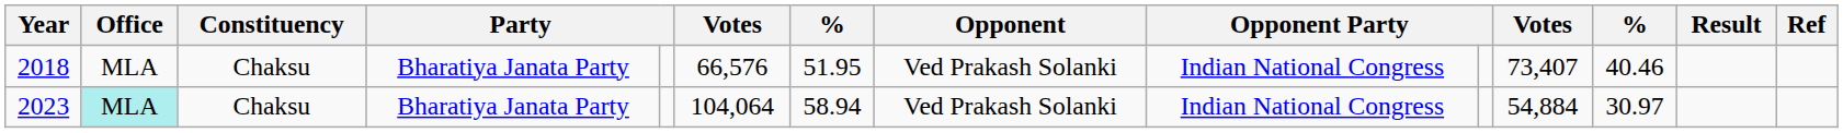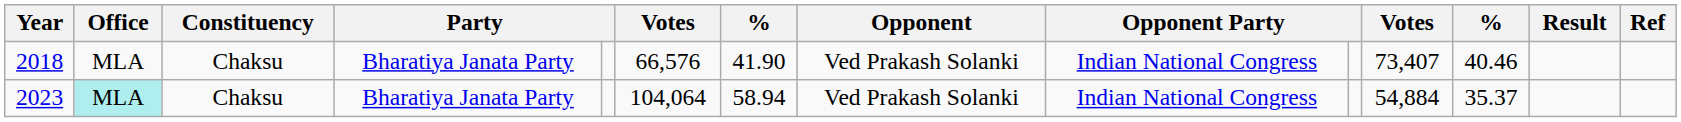2018 | column 7: 51.95 -> 41.90
2023 | column 12: 30.97 -> 35.37
